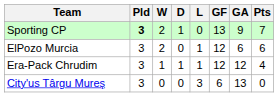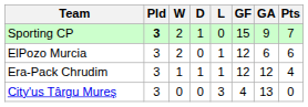Sporting CP | GF: 13 -> 15
City'us Târgu Mureş | GF: 6 -> 4
